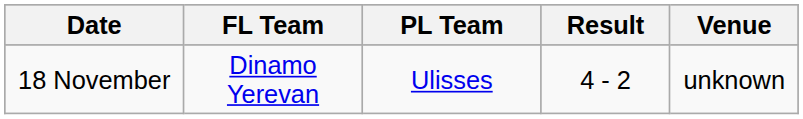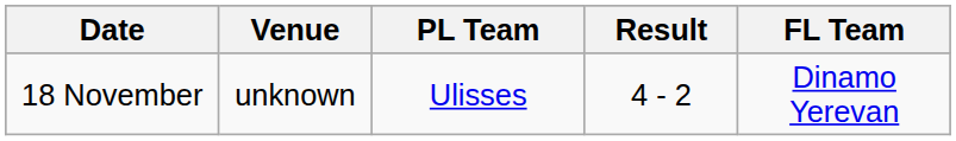columns swapped: Venue <-> FL Team
